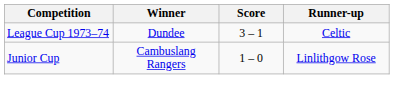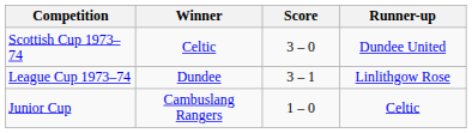+ row: Scottish Cup 1973–74 | Celtic | 3 – 0 | Dundee United
League Cup 1973–74 | Runner-up: Celtic -> Linlithgow Rose
Junior Cup | Runner-up: Linlithgow Rose -> Celtic
